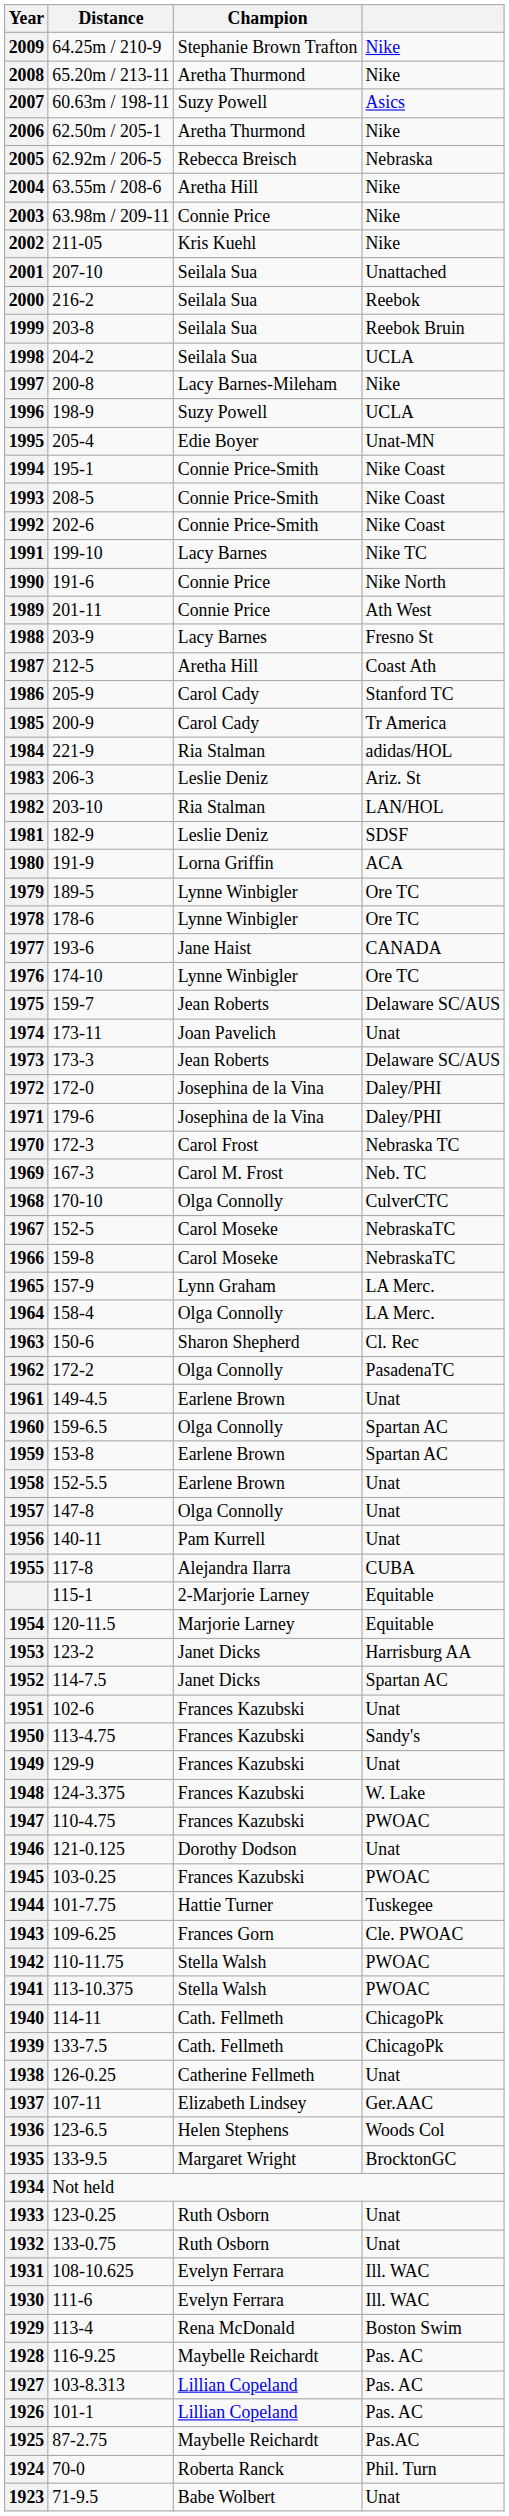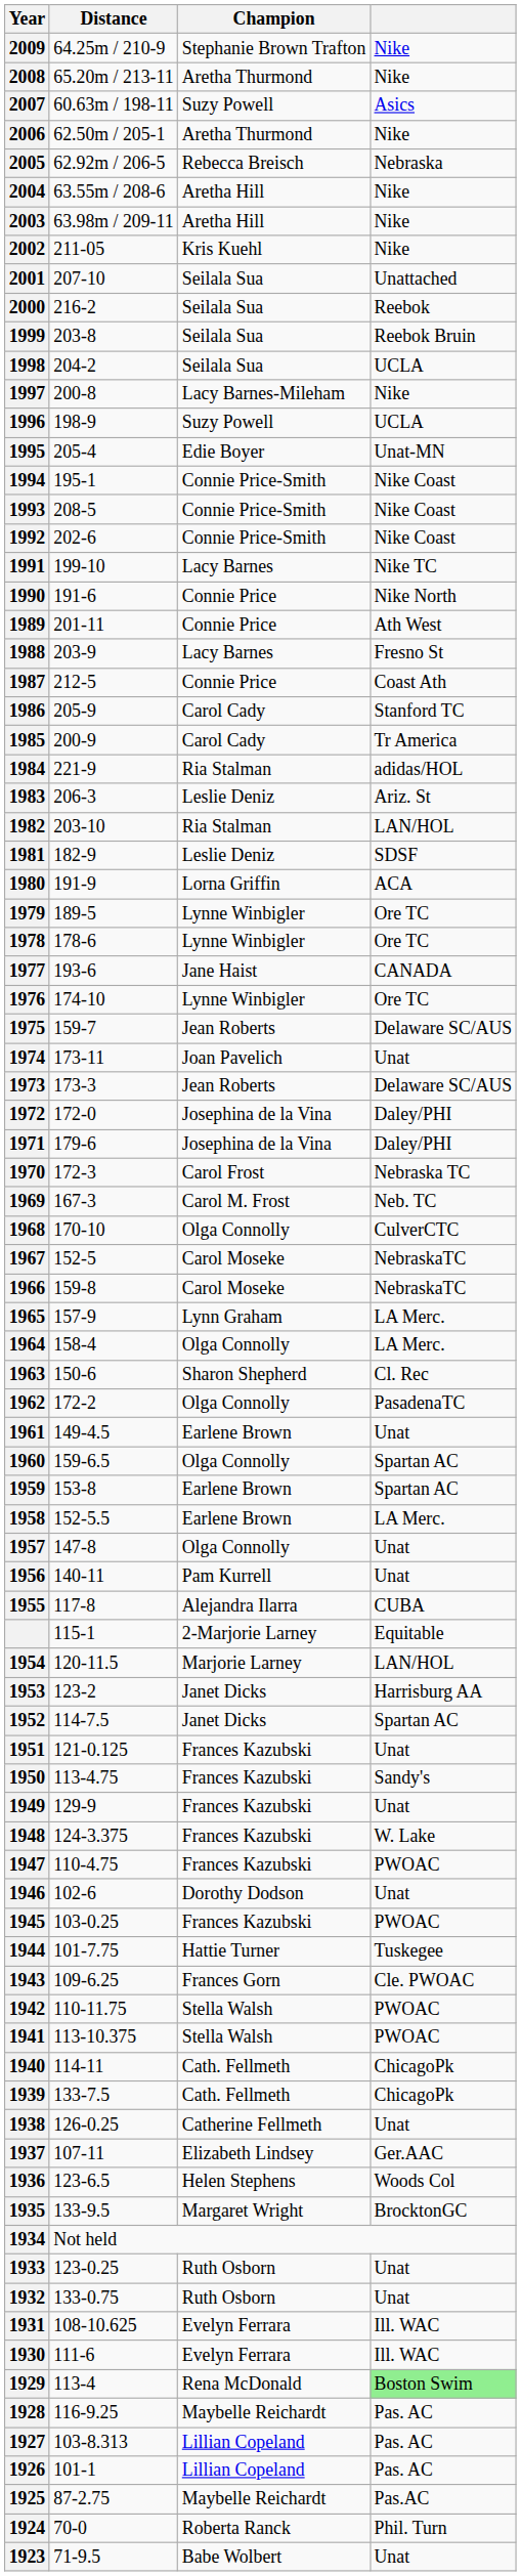2003 | Champion: Connie Price -> Aretha Hill
1987 | Champion: Aretha Hill -> Connie Price
1958 | column 4: Unat -> LA Merc.
1954 | column 4: Equitable -> LAN/HOL
1951 | Distance: 102-6 -> 121-0.125
1946 | Distance: 121-0.125 -> 102-6
1929 | column 4: no background -> lightgreen background
